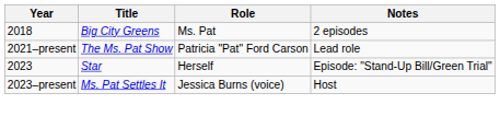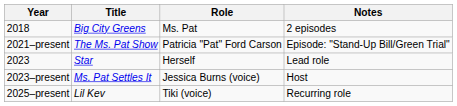2021–present | Notes: Lead role -> Episode: "Stand-Up Bill/Green Trial"
2023 | Notes: Episode: "Stand-Up Bill/Green Trial" -> Lead role
+ row: 2025–present | Lil Kev | Tiki (voice) | Recurring role
